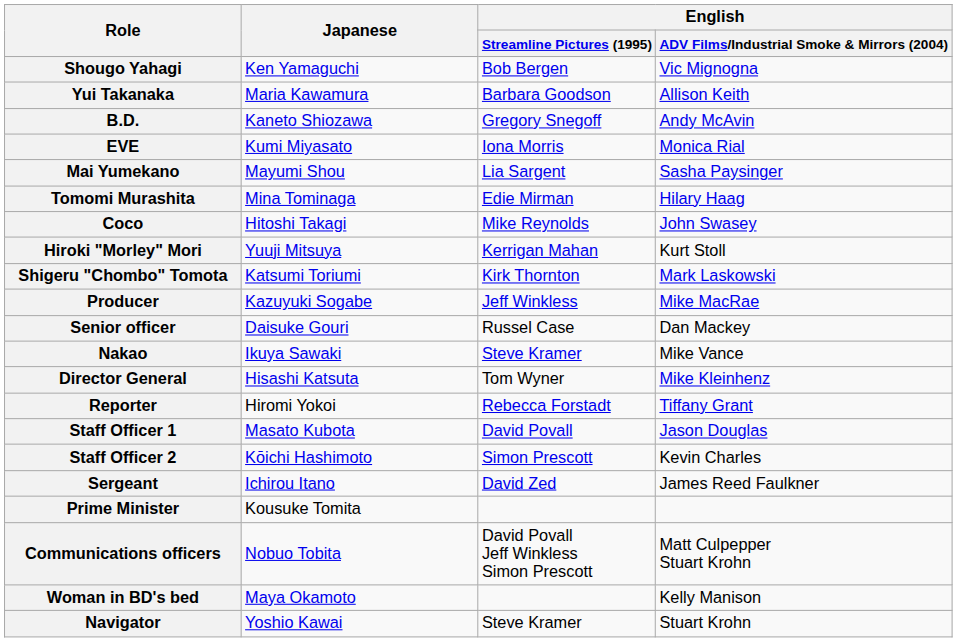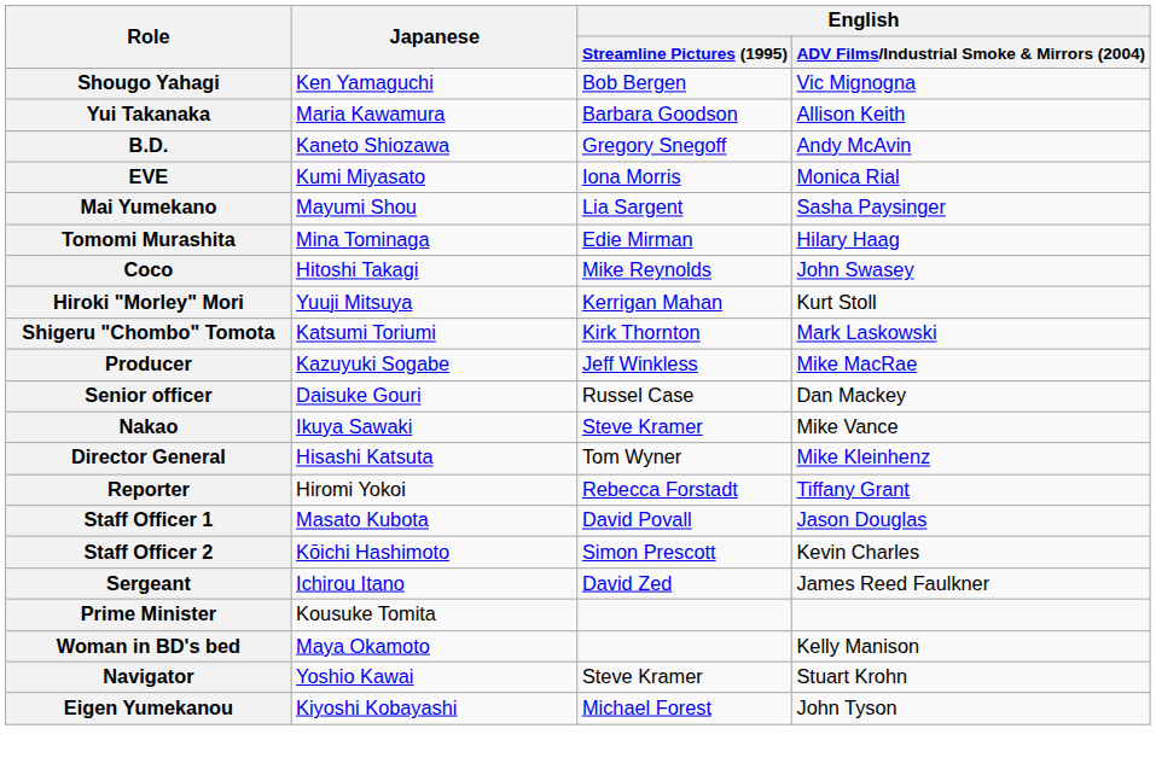- row: Communications officers | Nobuo Tobita | David Povall Jeff Winkless Simon Prescott | Matt Culpepper Stuart Krohn
+ row: Eigen Yumekanou | Kiyoshi Kobayashi | Michael Forest | John Tyson
